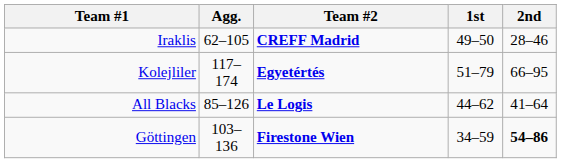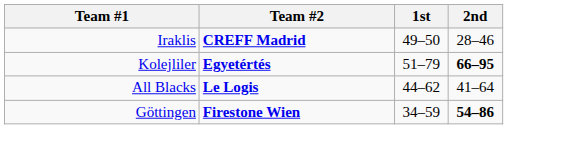- column: Agg. | 62–105 | 117–174 | 85–126 | 103–136
Kolejliler | 2nd: normal -> bold
